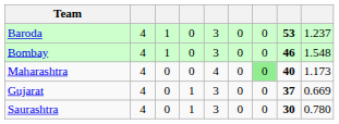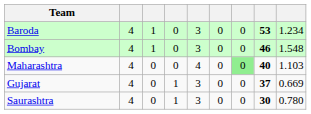Baroda | column 9: 1.237 -> 1.234
Maharashtra | column 9: 1.173 -> 1.103
